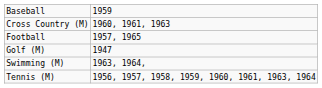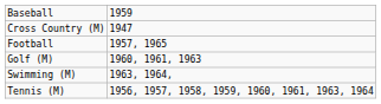Cross Country (M) | column 2: 1960, 1961, 1963 -> 1947
Golf (M) | column 2: 1947 -> 1960, 1961, 1963
